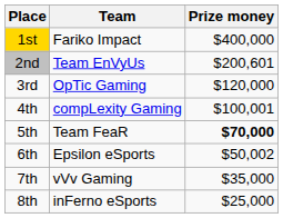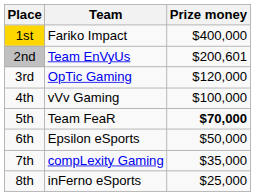4th | Team: compLexity Gaming -> vVv Gaming
4th | Prize money: $100,001 -> $100,000
6th | Prize money: $50,002 -> $50,000
7th | Team: vVv Gaming -> compLexity Gaming
